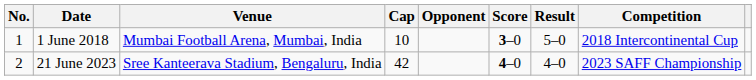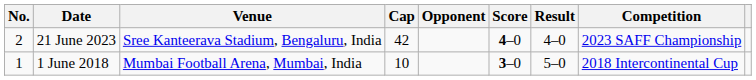rows swapped: 1 June 2018 <-> 21 June 2023
